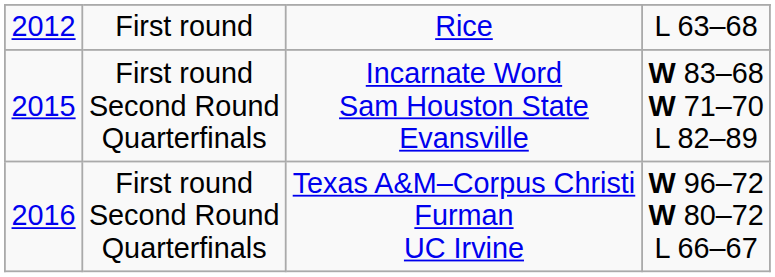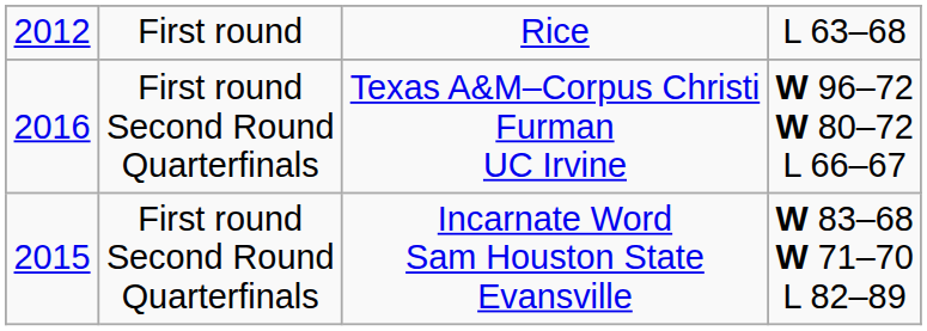rows swapped: Incarnate Word Sam Houston State Evansville <-> Texas A&M–Corpus Christi Furman UC Irvine
